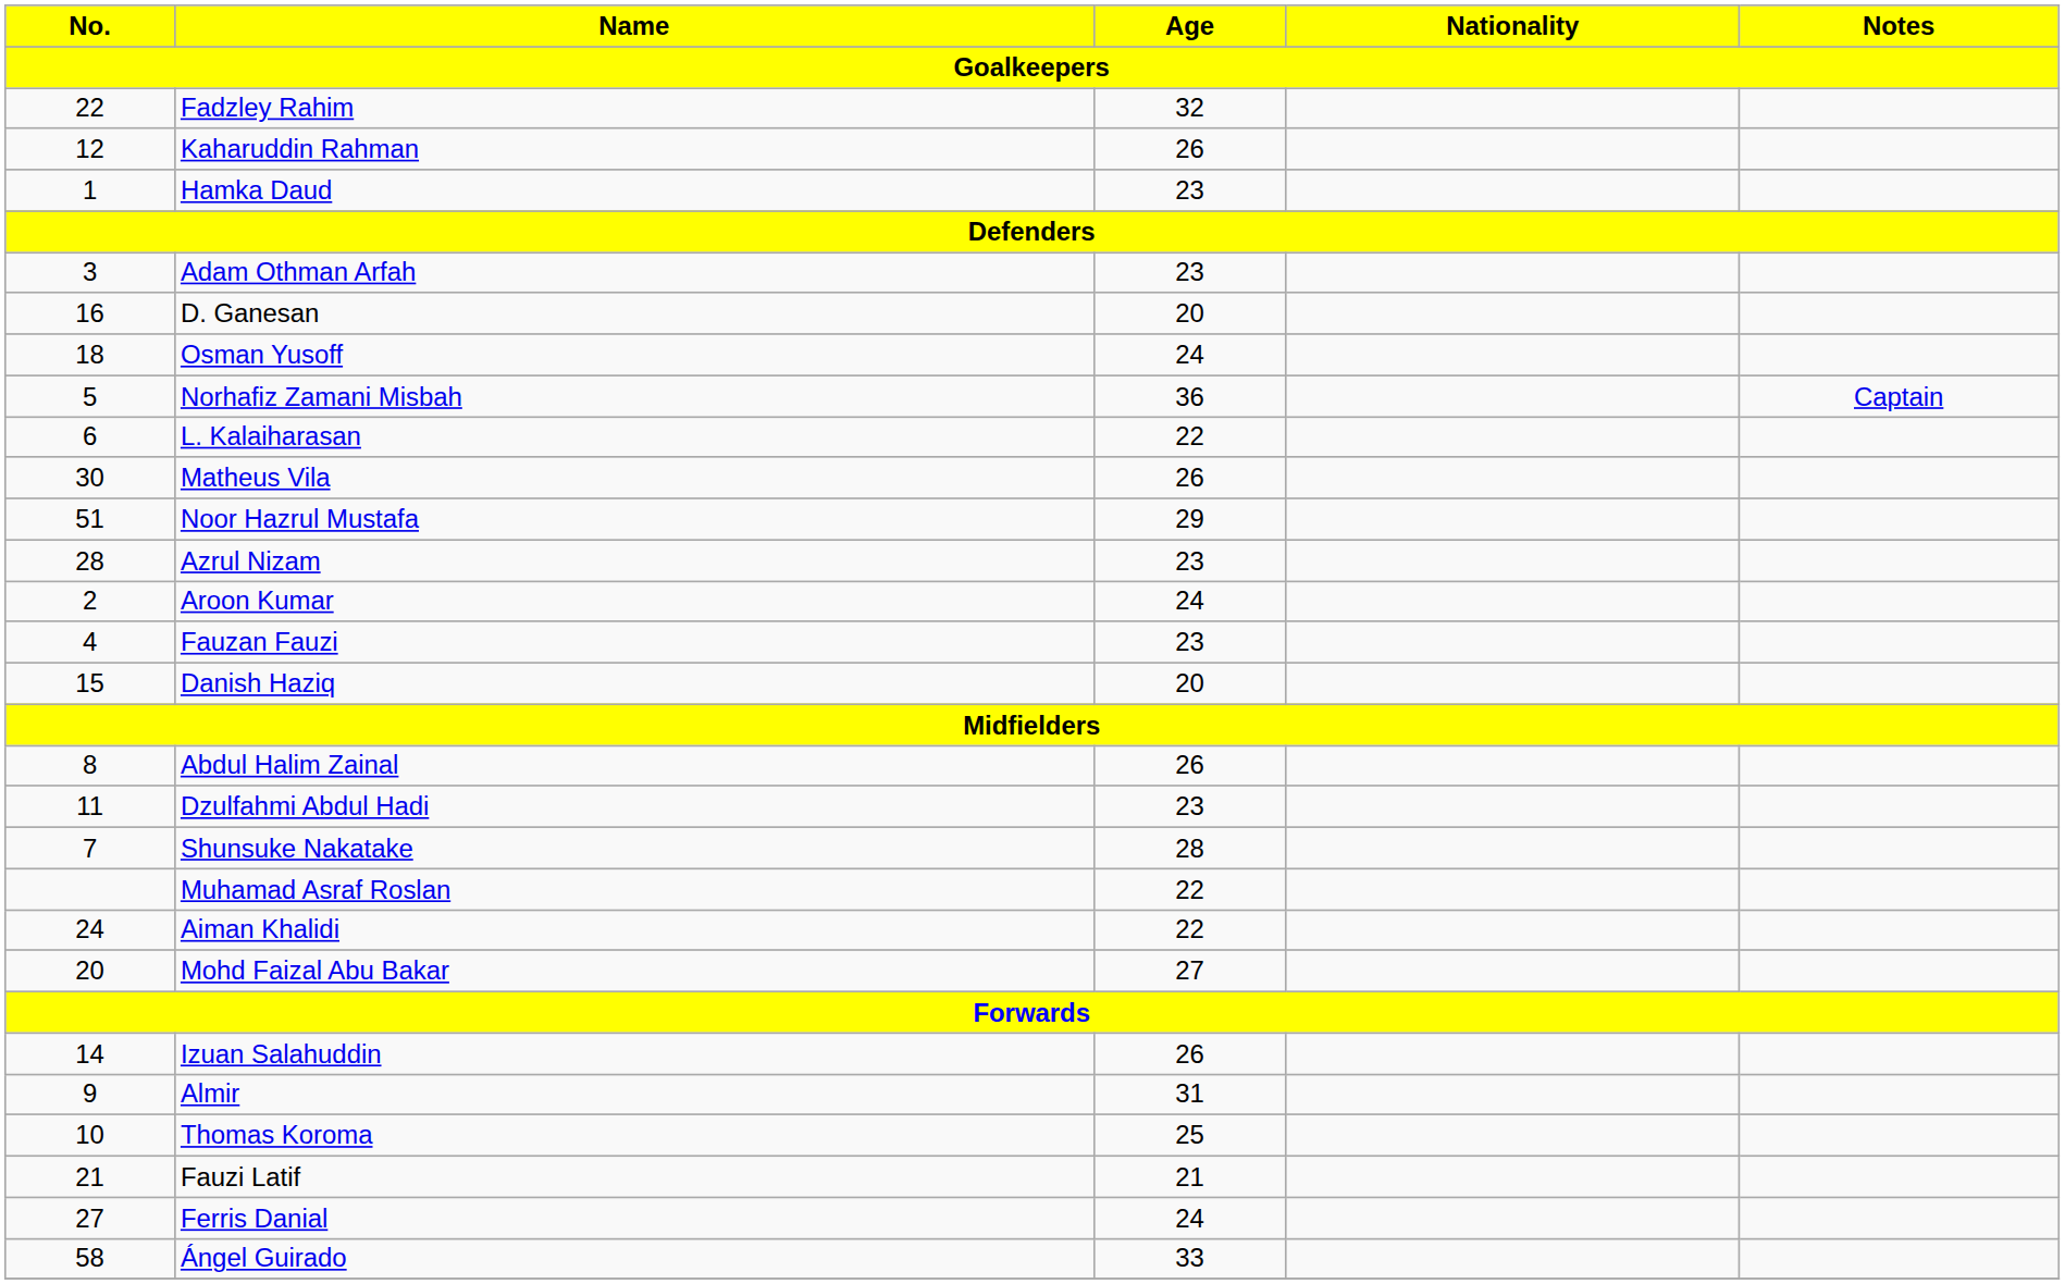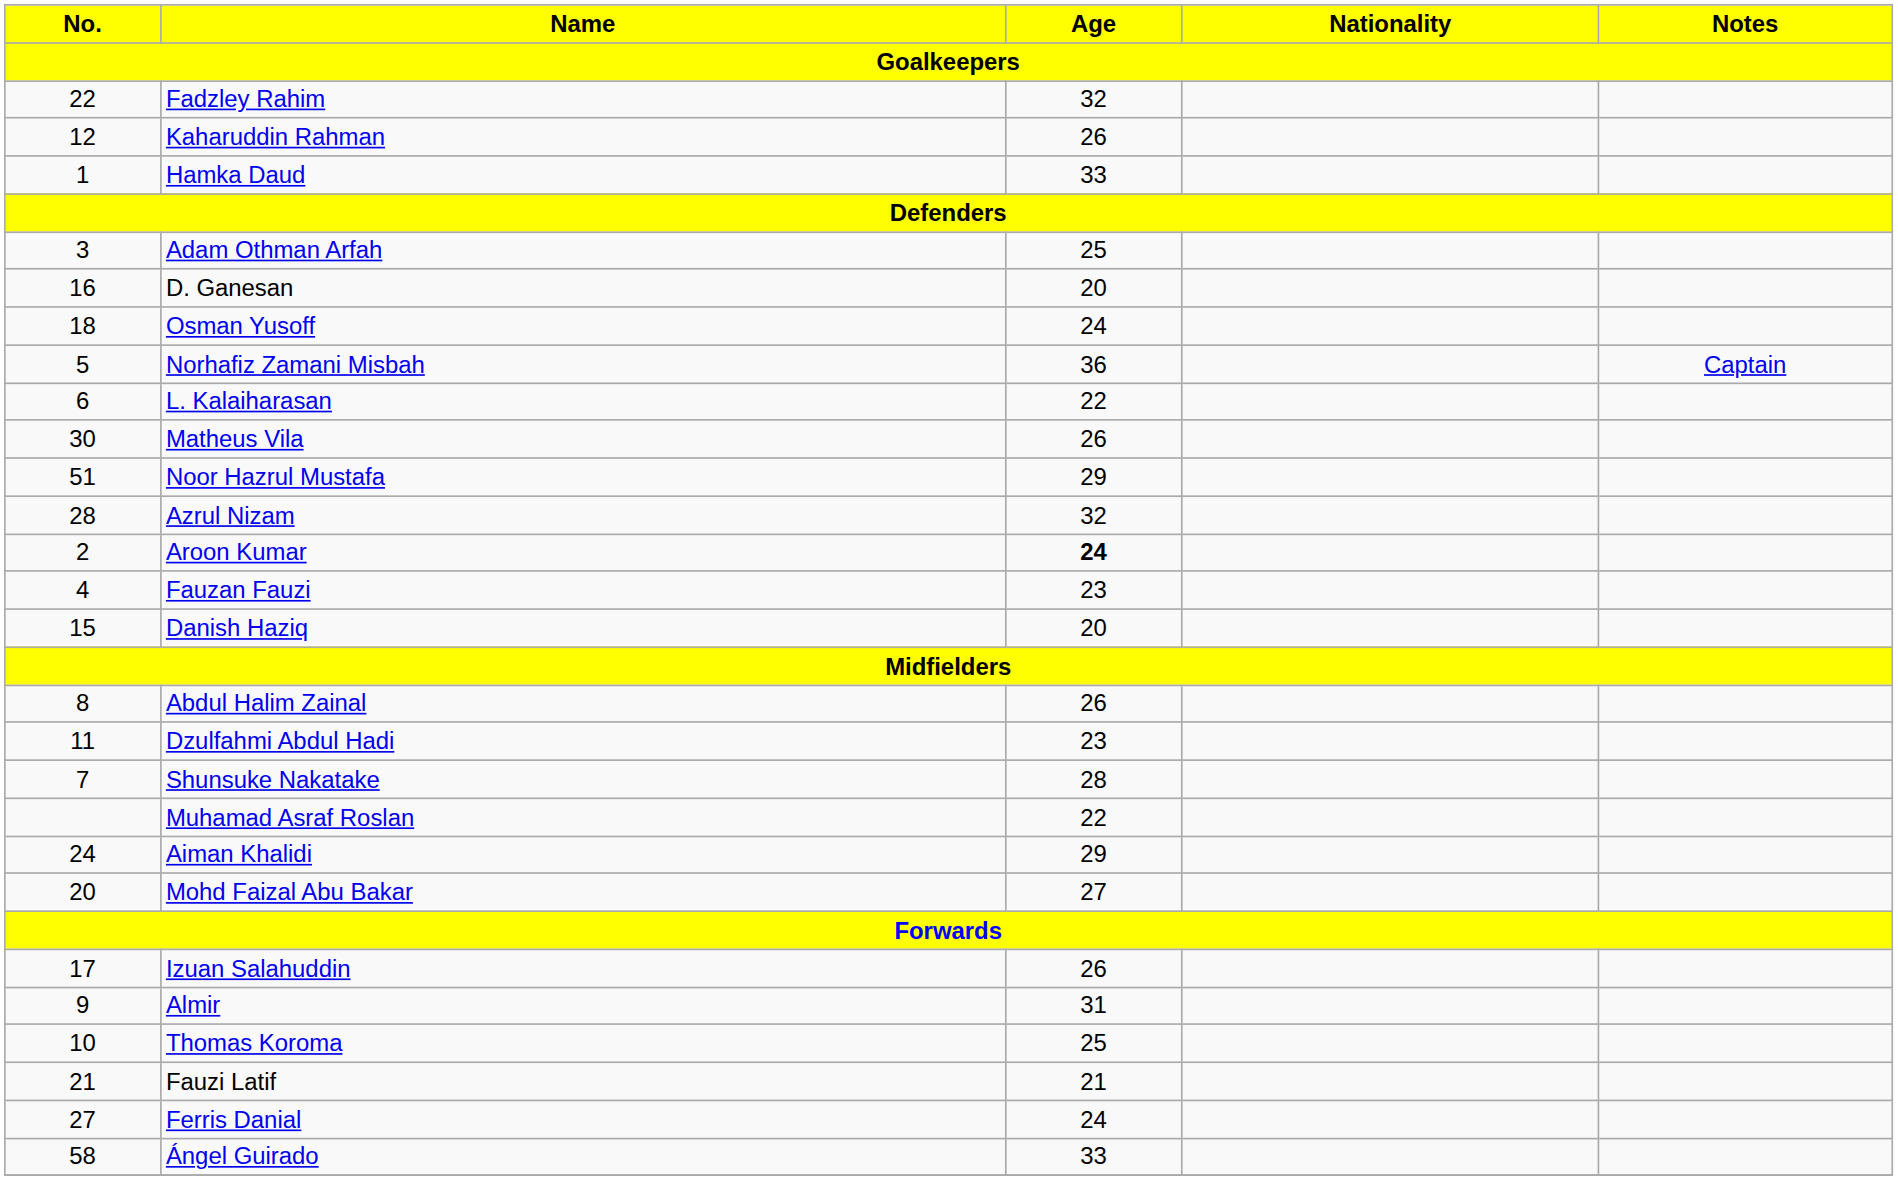Hamka Daud | Age: 23 -> 33
Adam Othman Arfah | Age: 23 -> 25
Azrul Nizam | Age: 23 -> 32
Aroon Kumar | Age: normal -> bold
Aiman Khalidi | Age: 22 -> 29
Izuan Salahuddin | No.: 14 -> 17
